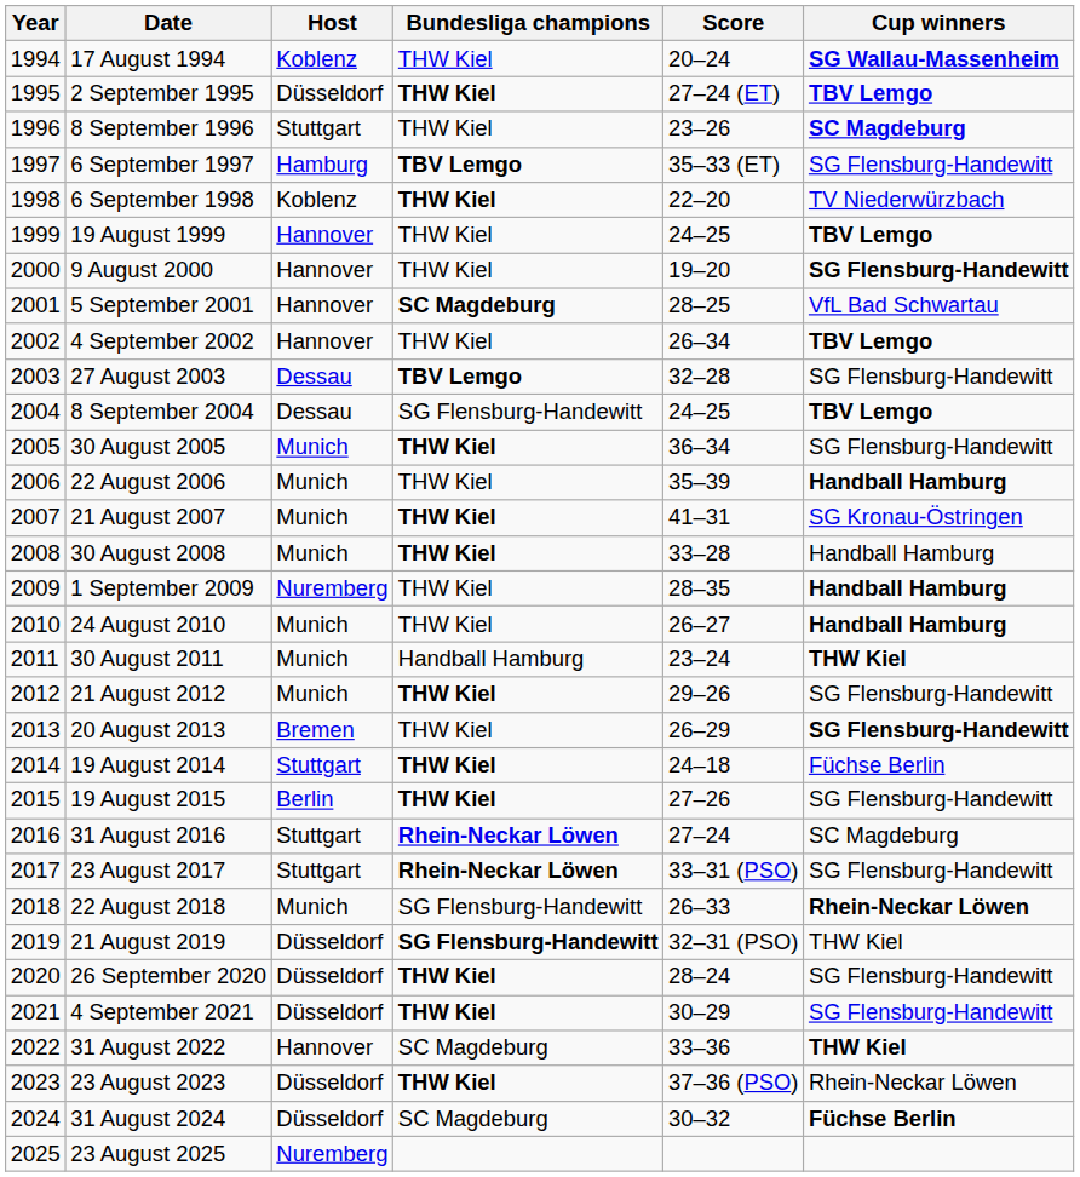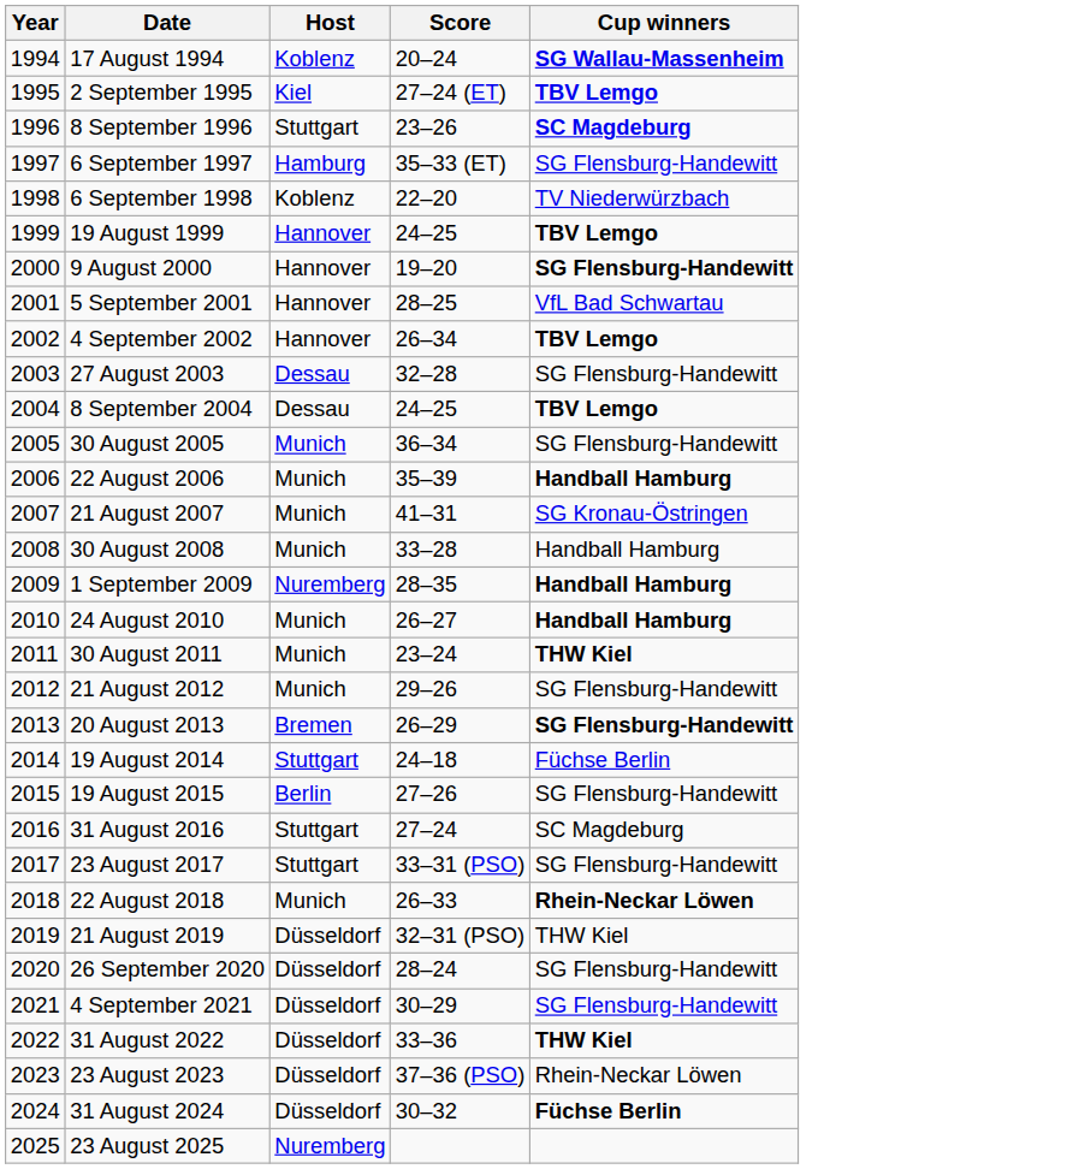- column: Bundesliga champions | THW Kiel | THW Kiel | THW Kiel | TBV Lemgo | THW Kiel | THW Kiel | THW Kiel | SC Magdeburg | THW Kiel | TBV Lemgo | SG Flensburg-Handewitt | THW Kiel | THW Kiel | THW Kiel | THW Kiel | THW Kiel | THW Kiel | Handball Hamburg | THW Kiel | THW Kiel | THW Kiel | THW Kiel | Rhein-Neckar Löwen | Rhein-Neckar Löwen | SG Flensburg-Handewitt | SG Flensburg-Handewitt | THW Kiel | THW Kiel | SC Magdeburg | THW Kiel | SC Magdeburg
2 September 1995 | Host: Düsseldorf -> Kiel
31 August 2022 | Host: Hannover -> Düsseldorf
